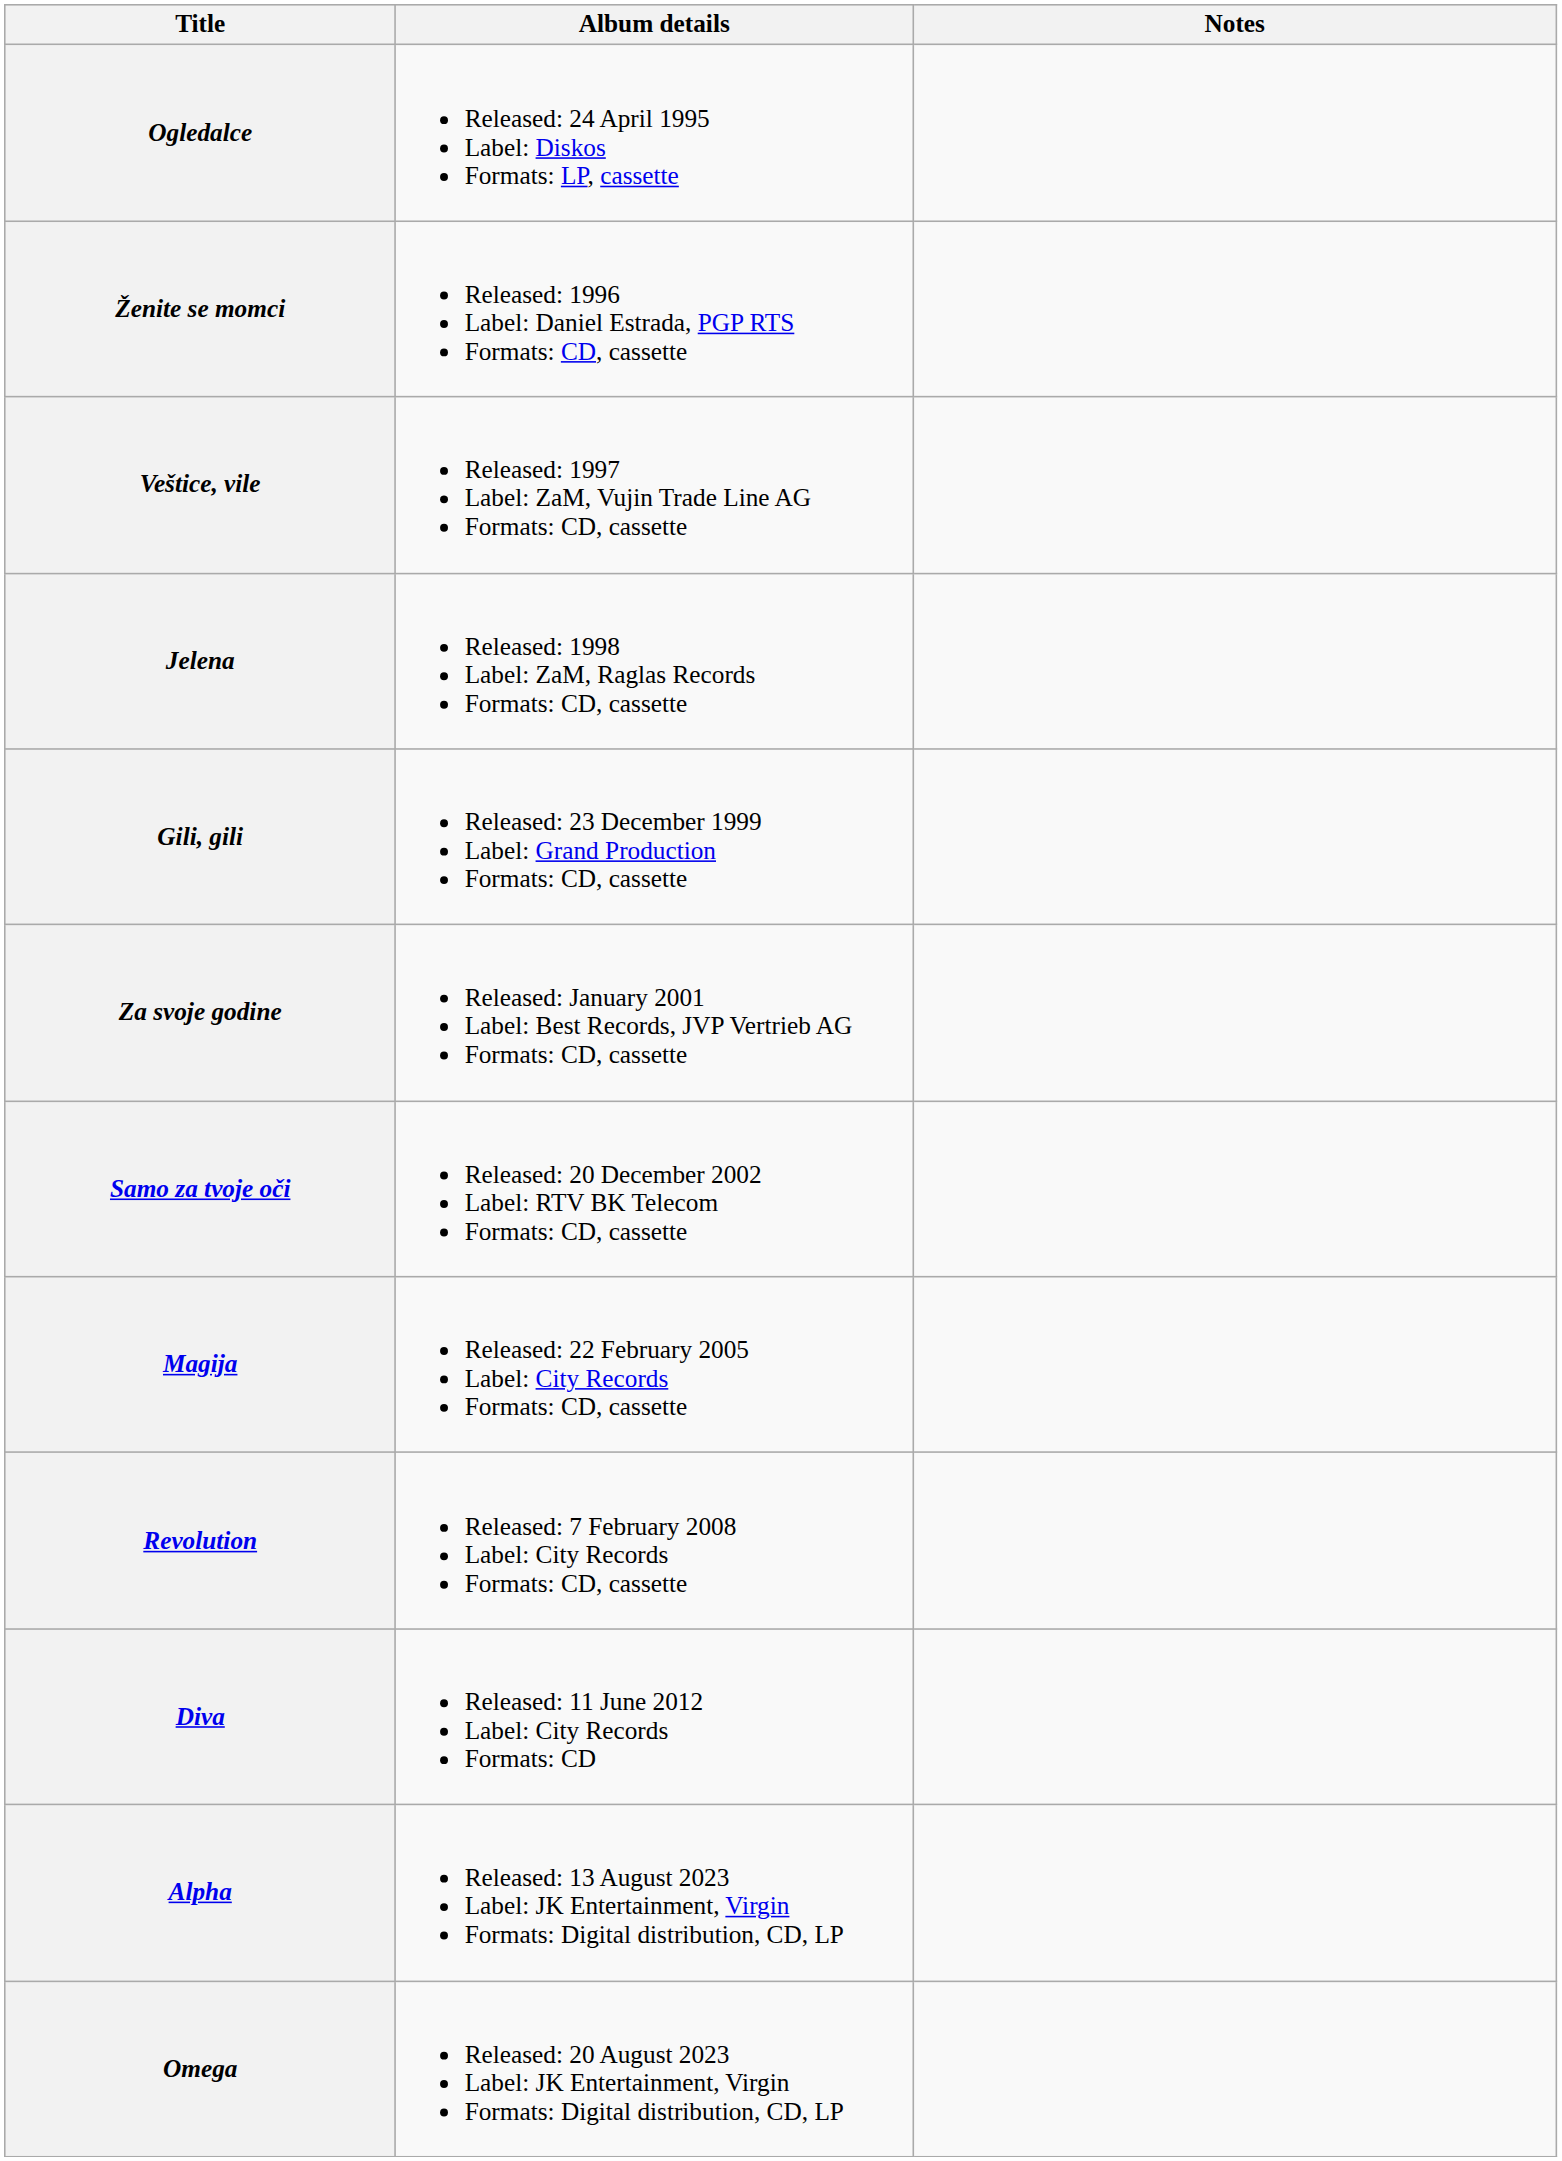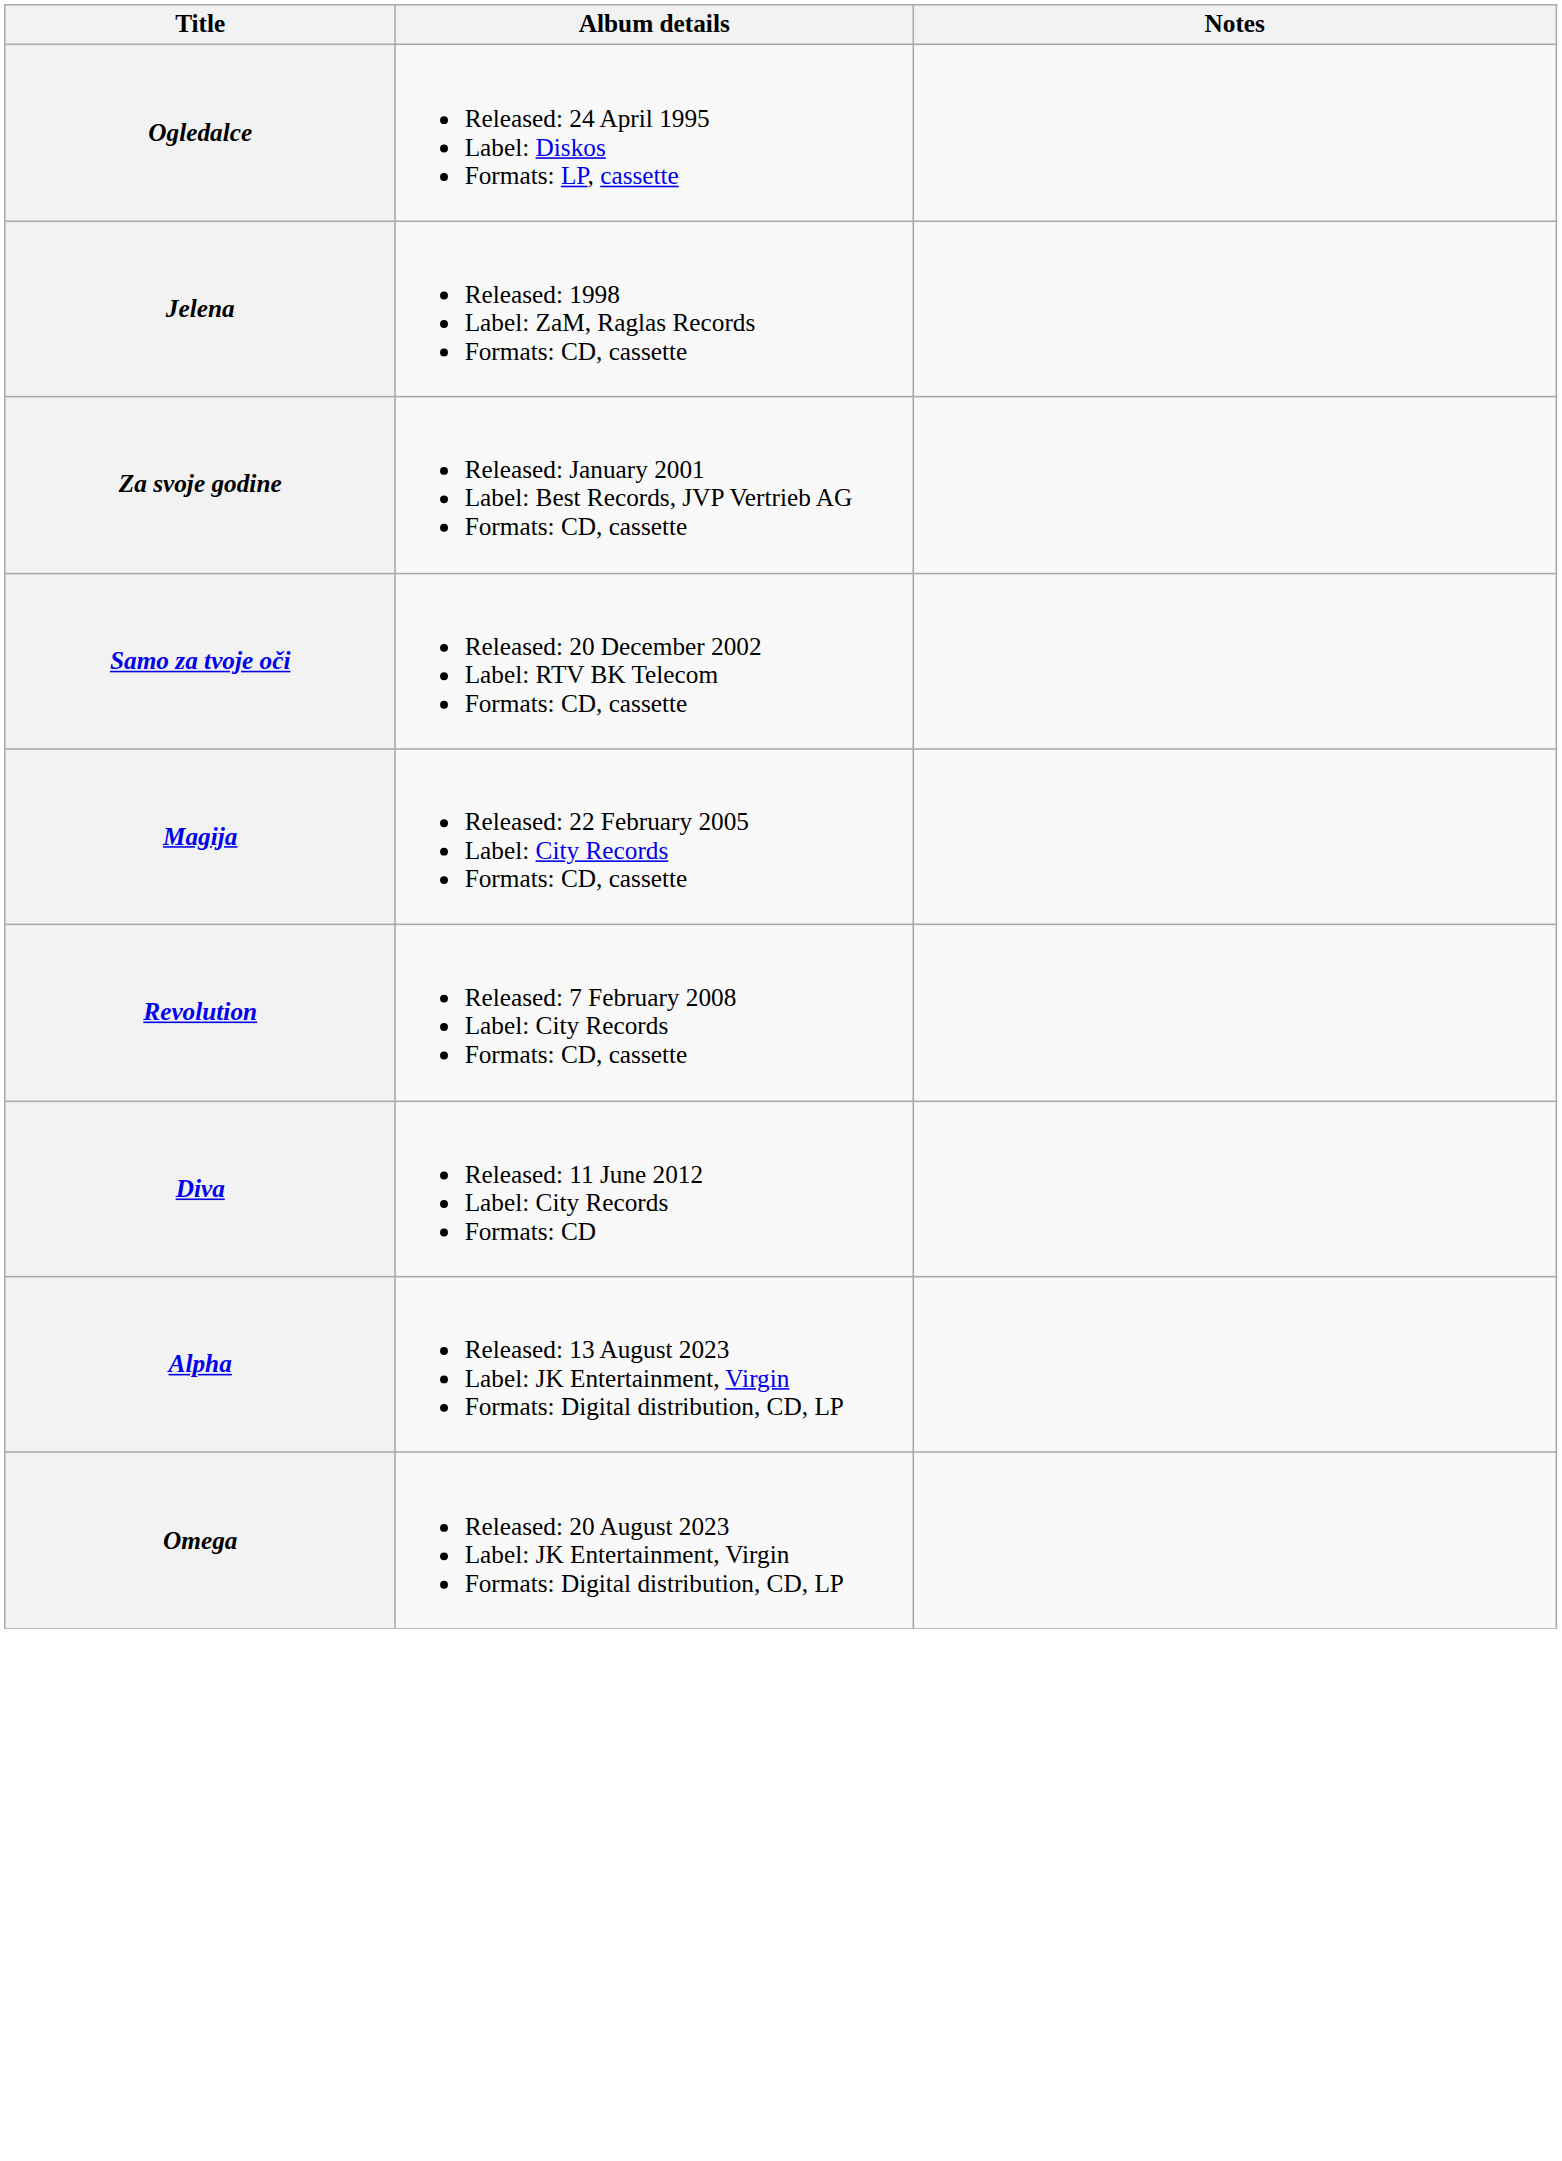- row: Ženite se momci | Released: 1996 Label: Daniel Estrada, PGP RTS Formats: CD, cassette
- row: Veštice, vile | Released: 1997 Label: ZaM, Vujin Trade Line AG Formats: CD, cassette
- row: Gili, gili | Released: 23 December 1999 Label: Grand Production Formats: CD, cassette
